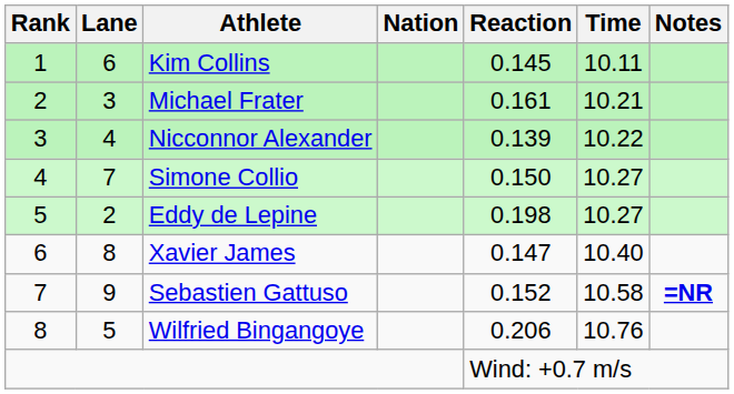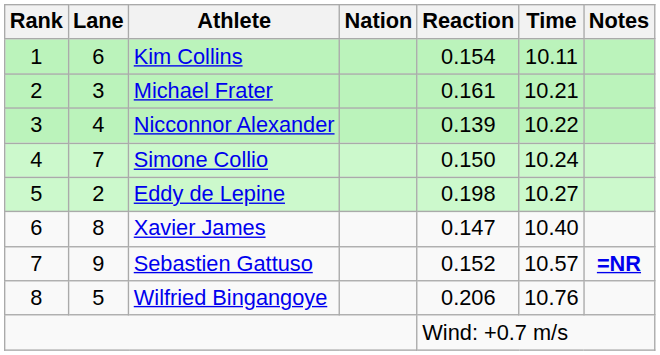Kim Collins | Reaction: 0.145 -> 0.154
Simone Collio | Time: 10.27 -> 10.24
Sebastien Gattuso | Time: 10.58 -> 10.57
